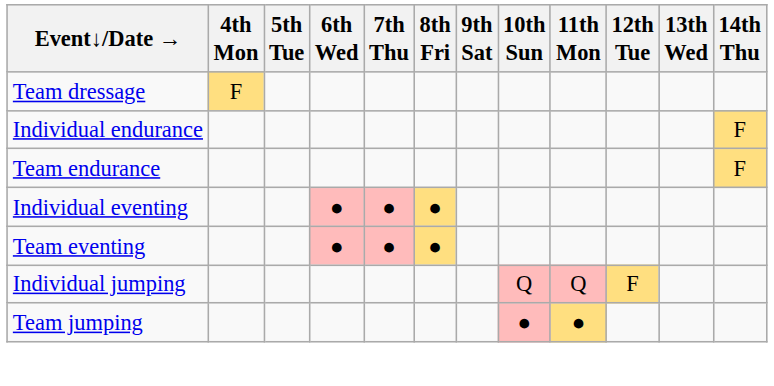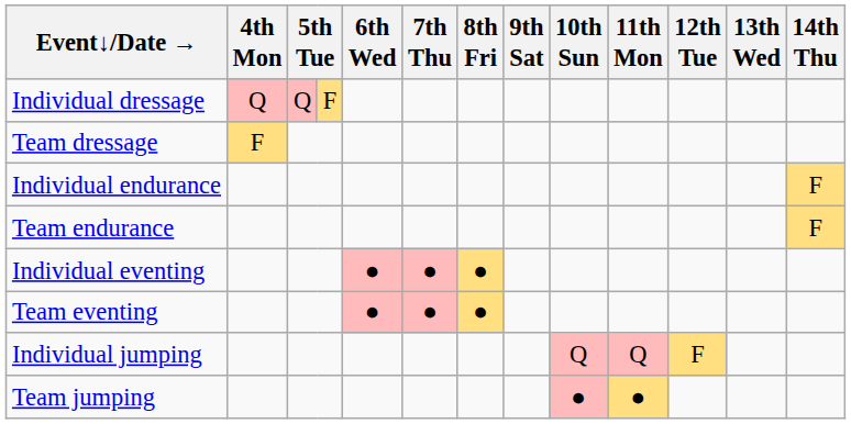+ row: Individual dressage | Q | Q | F
